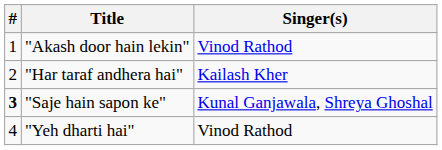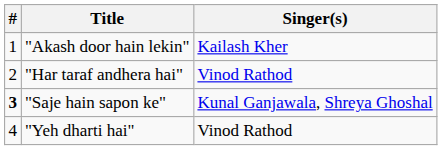"Akash door hain lekin" | Singer(s): Vinod Rathod -> Kailash Kher
"Har taraf andhera hai" | Singer(s): Kailash Kher -> Vinod Rathod
